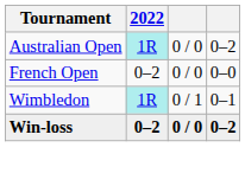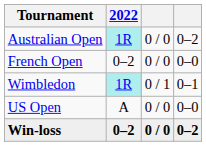+ row: US Open | A | 0 / 0 | 0–0
